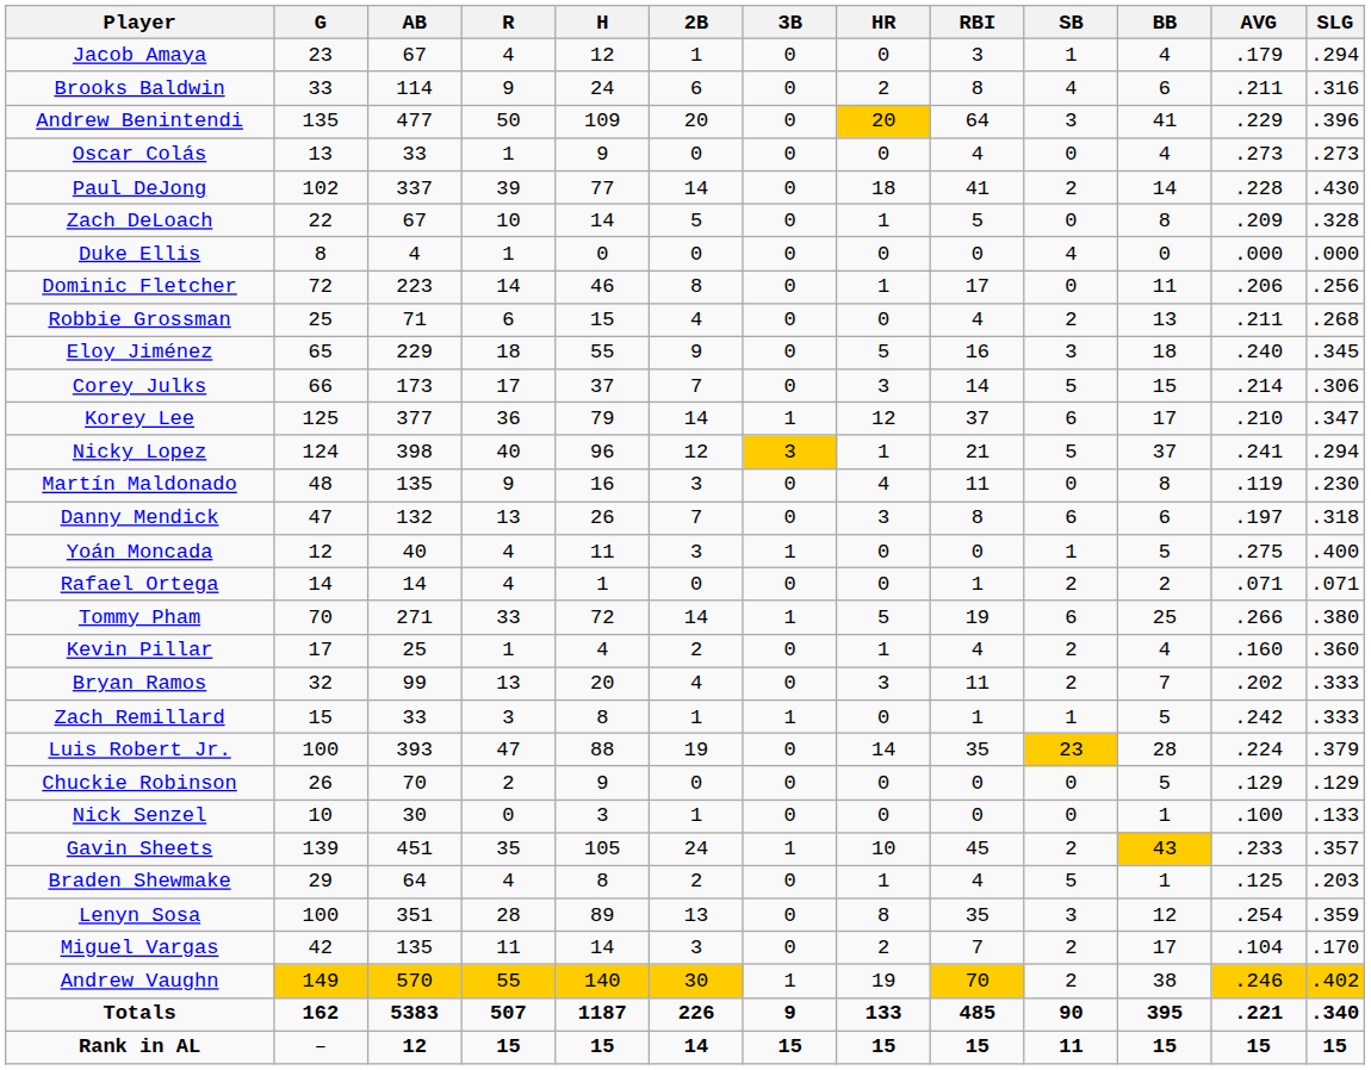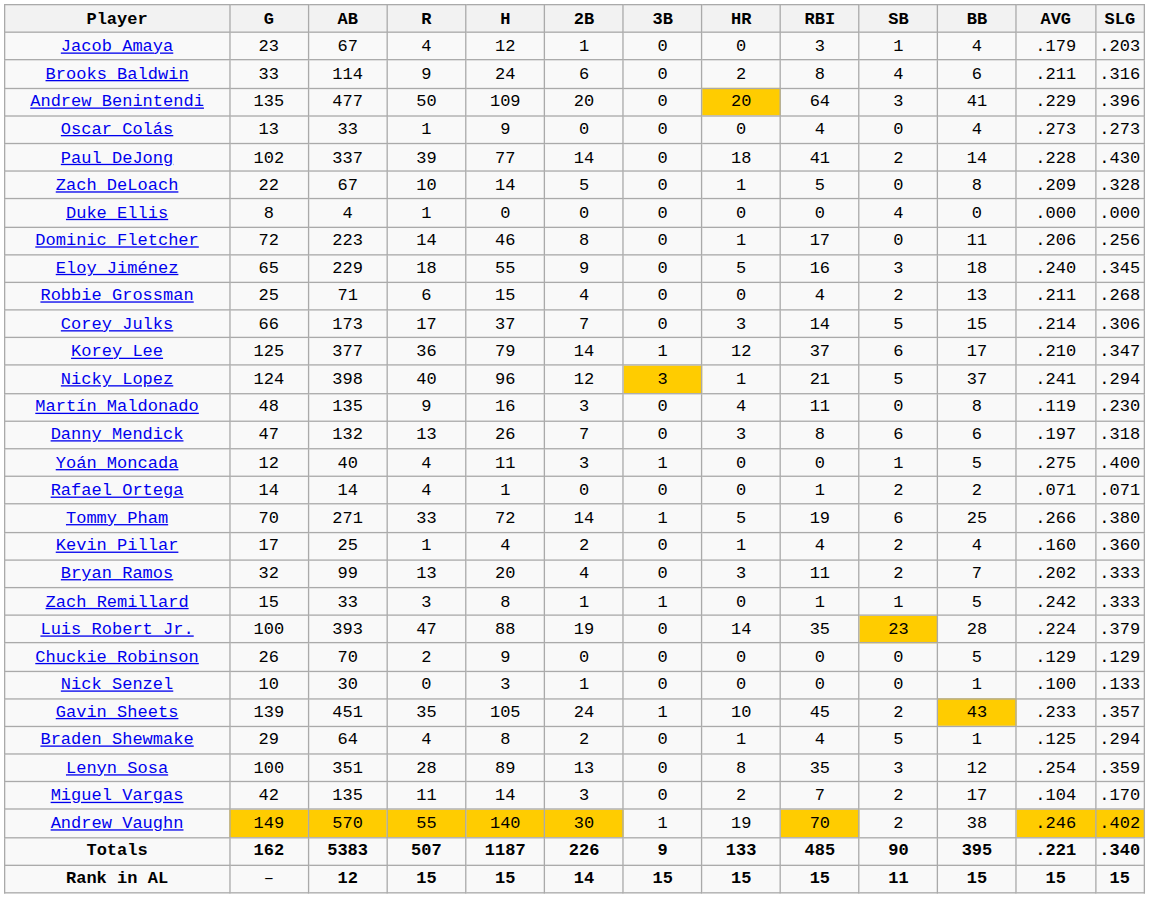Jacob Amaya | SLG: .294 -> .203
rows swapped: Robbie Grossman <-> Eloy Jiménez
Braden Shewmake | SLG: .203 -> .294
